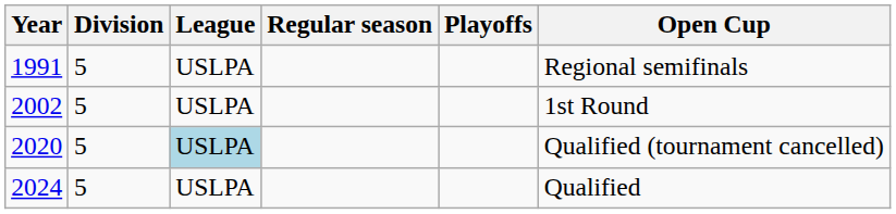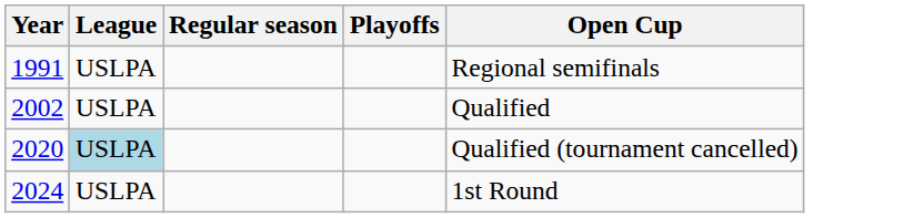- column: Division | 5 | 5 | 5 | 5
2002 | Open Cup: 1st Round -> Qualified
2024 | Open Cup: Qualified -> 1st Round
